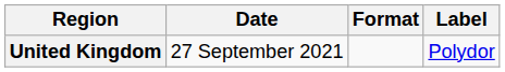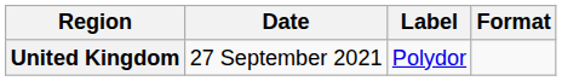columns swapped: Format <-> Label
